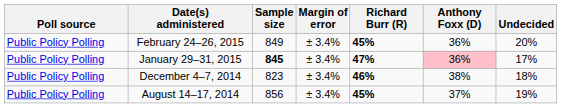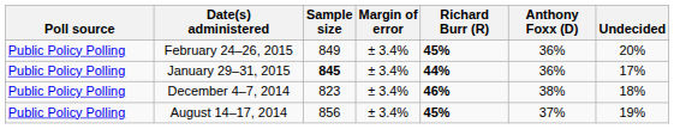January 29–31, 2015 | Richard Burr (R): 47% -> 44%
January 29–31, 2015 | Anthony Foxx (D): pink background -> no background
